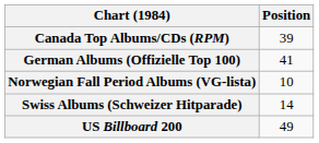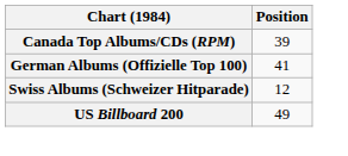- row: Norwegian Fall Period Albums (VG-lista) | 10
Swiss Albums (Schweizer Hitparade) | Position: 14 -> 12
